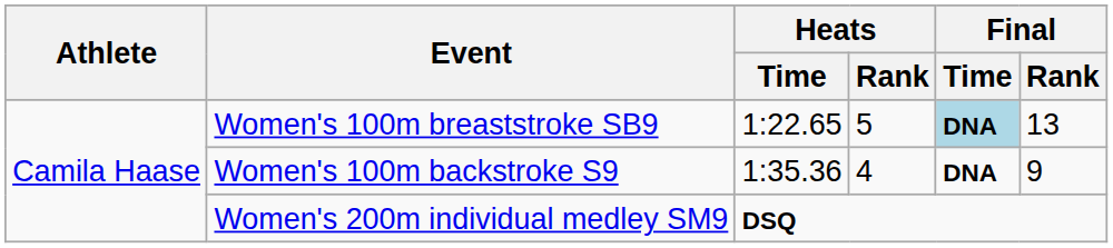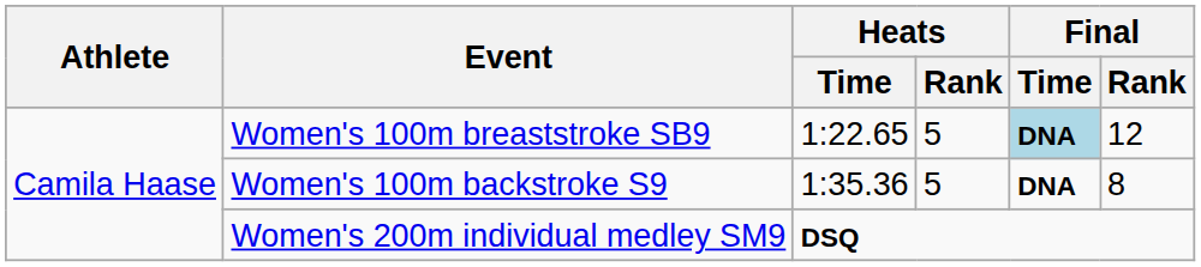Women's 100m breaststroke SB9 | Final / Rank: 13 -> 12
Women's 100m backstroke S9 | Heats / Rank: 4 -> 5
Women's 100m backstroke S9 | Final / Rank: 9 -> 8
